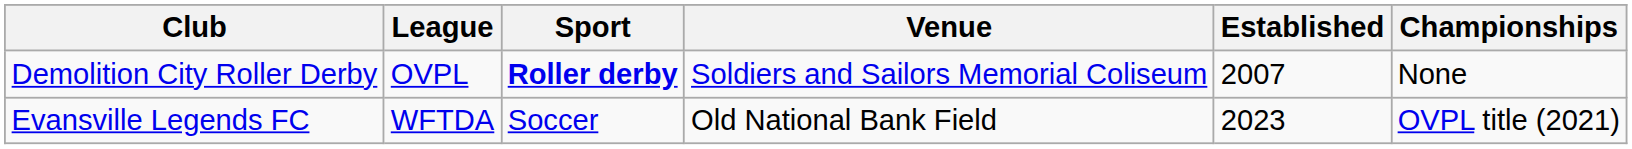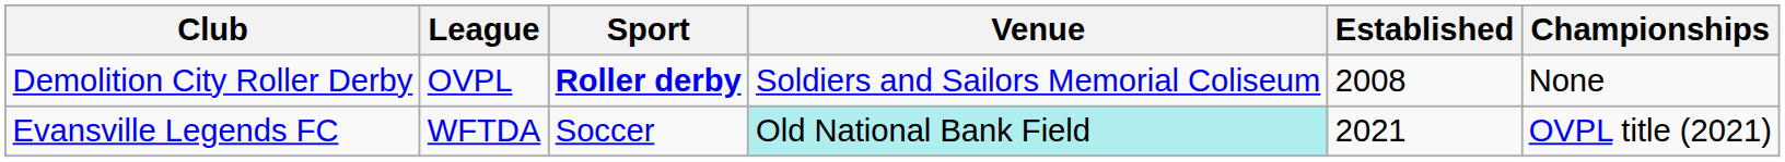Demolition City Roller Derby | Established: 2007 -> 2008
Evansville Legends FC | Venue: no background -> paleturquoise background
Evansville Legends FC | Established: 2023 -> 2021
